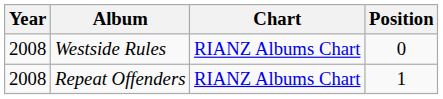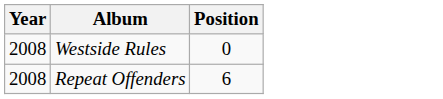- column: Chart | RIANZ Albums Chart | RIANZ Albums Chart
Repeat Offenders | Position: 1 -> 6
